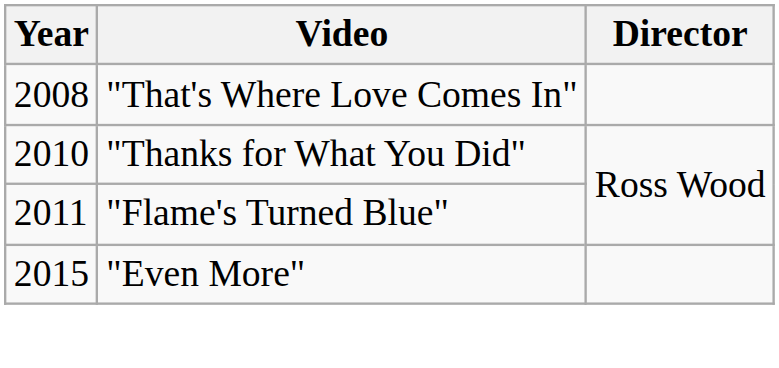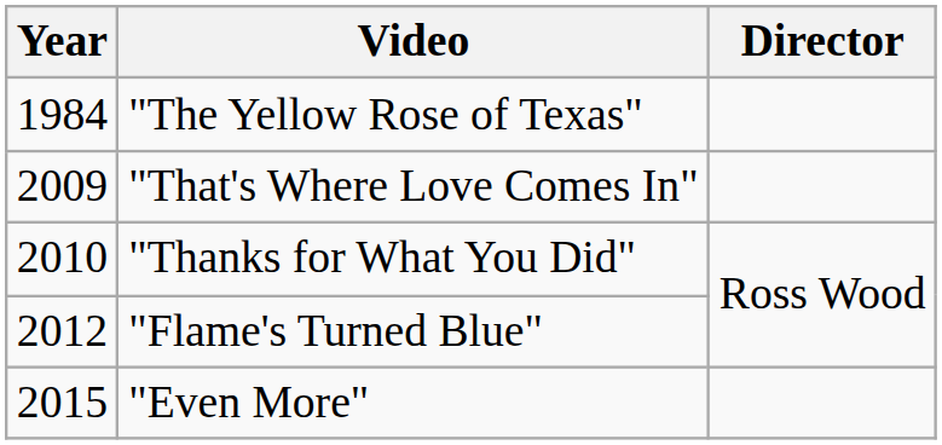+ row: 1984 | "The Yellow Rose of Texas"
"That's Where Love Comes In" | Year: 2008 -> 2009
"Flame's Turned Blue" | Year: 2011 -> 2012
